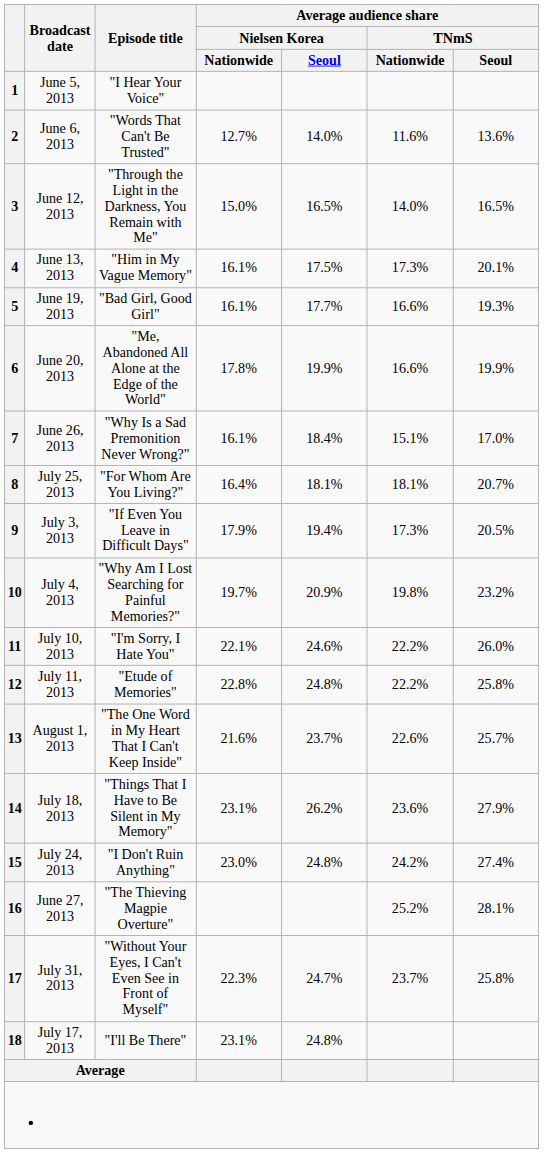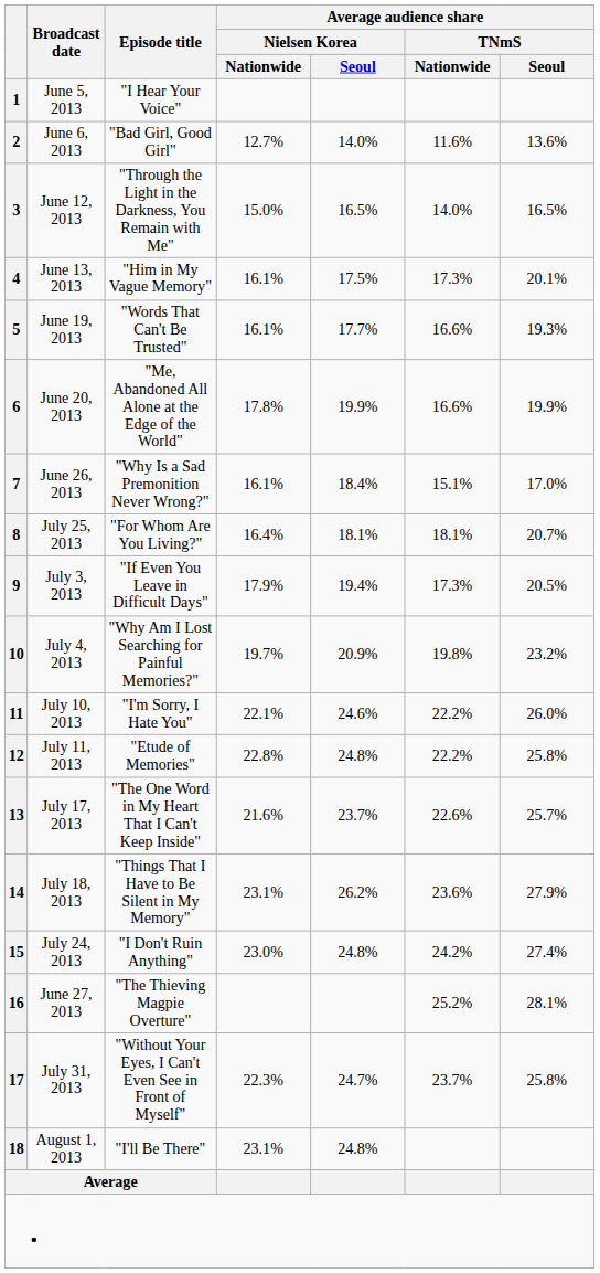2 | Episode title: "Words That Can't Be Trusted" -> "Bad Girl, Good Girl"
5 | Episode title: "Bad Girl, Good Girl" -> "Words That Can't Be Trusted"
13 | Broadcast date: August 1, 2013 -> July 17, 2013
18 | Broadcast date: July 17, 2013 -> August 1, 2013
